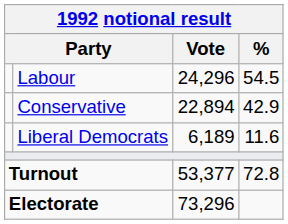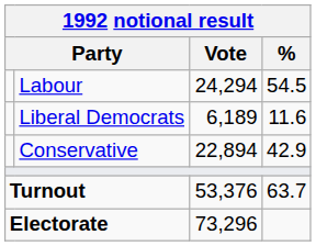Labour | Vote: 24,296 -> 24,294
rows swapped: Conservative <-> Liberal Democrats
Turnout | Vote: 53,377 -> 53,376
Turnout | %: 72.8 -> 63.7
